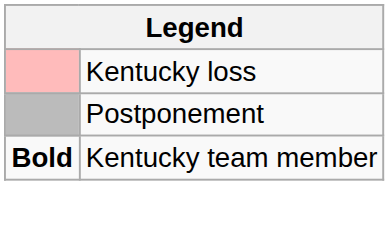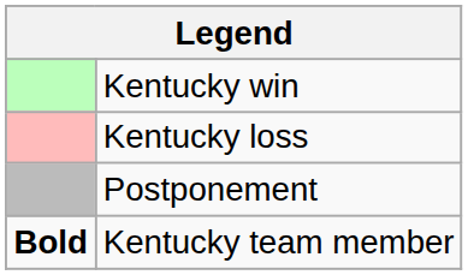+ row: Kentucky win
